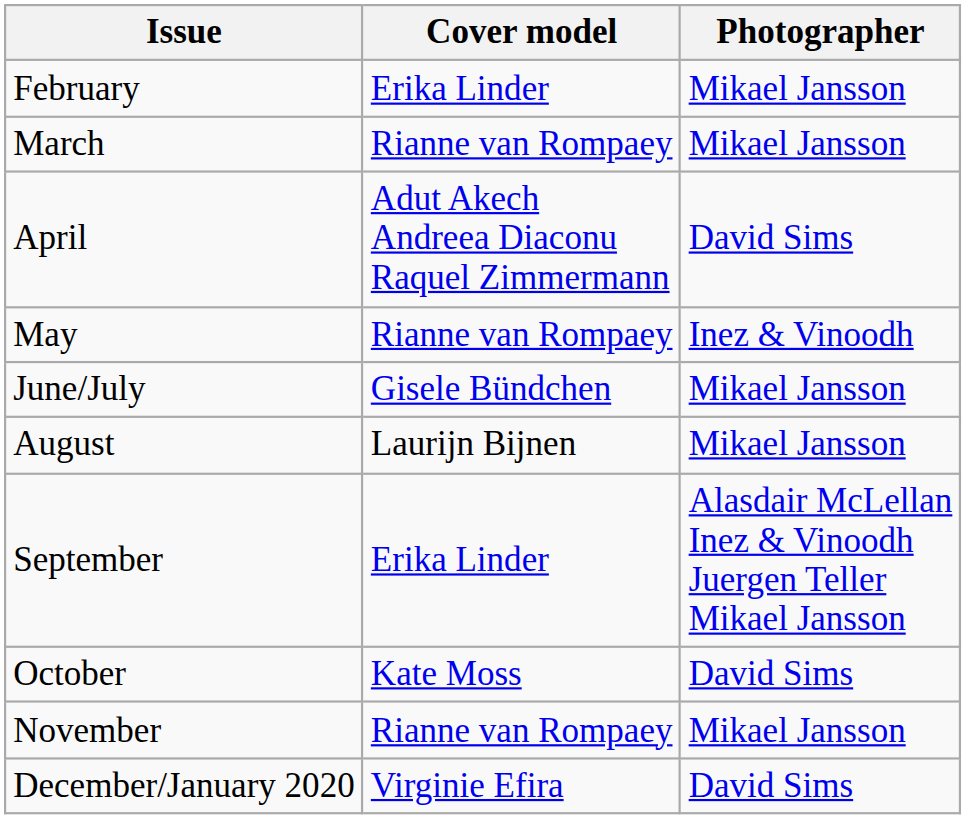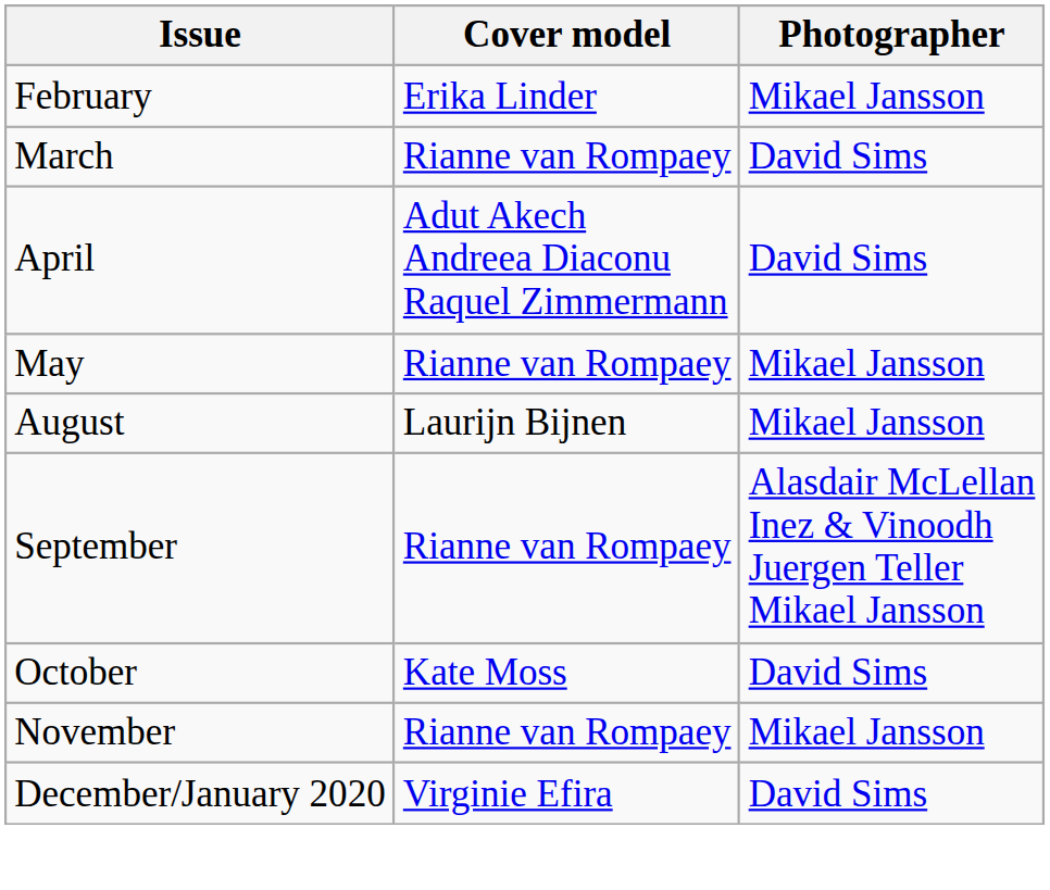March | Photographer: Mikael Jansson -> David Sims
May | Photographer: Inez & Vinoodh -> Mikael Jansson
- row: June/July | Gisele Bündchen | Mikael Jansson
September | Cover model: Erika Linder -> Rianne van Rompaey
